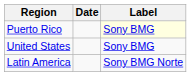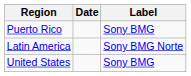Puerto Rico | Label: lightyellow background -> no background
rows swapped: United States <-> Latin America
